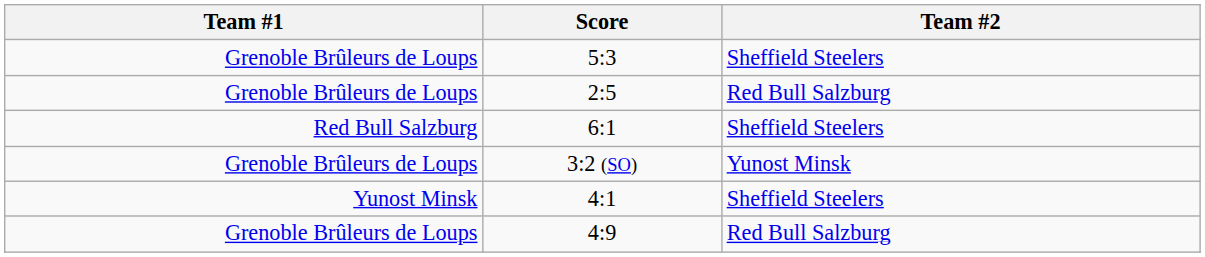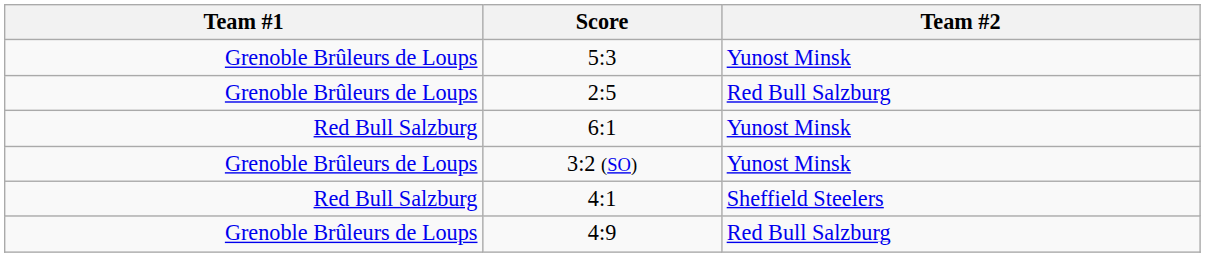5:3 | Team #2: Sheffield Steelers -> Yunost Minsk
6:1 | Team #2: Sheffield Steelers -> Yunost Minsk
4:1 | Team #1: Yunost Minsk -> Red Bull Salzburg
